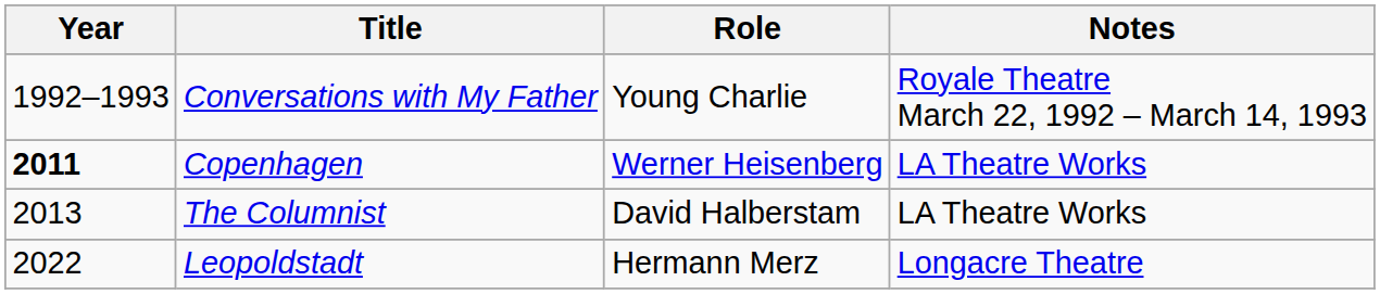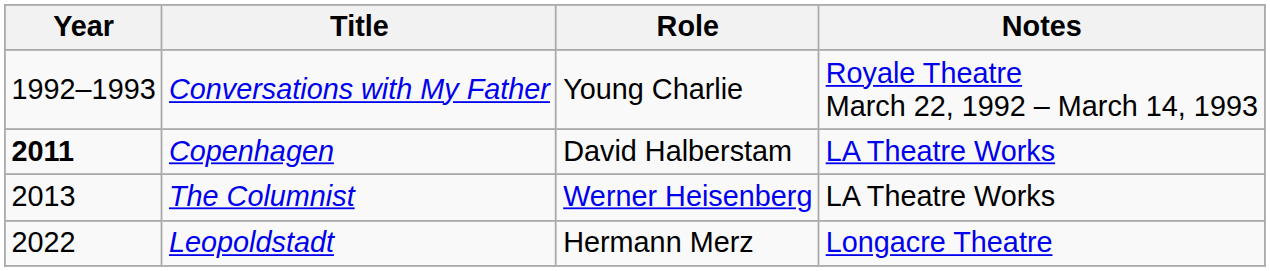Copenhagen | Role: Werner Heisenberg -> David Halberstam
The Columnist | Role: David Halberstam -> Werner Heisenberg
